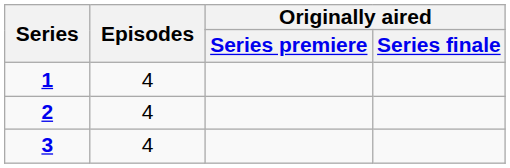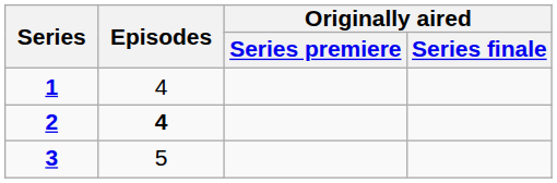2 | Episodes: normal -> bold
3 | Episodes: 4 -> 5
